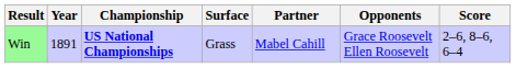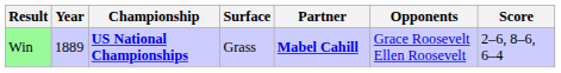Win | Year: 1891 -> 1889
Win | Partner: normal -> bold
